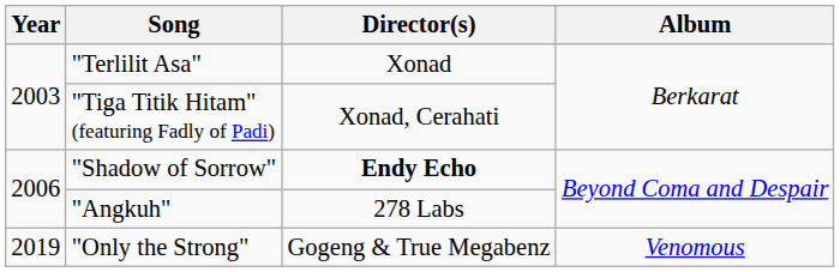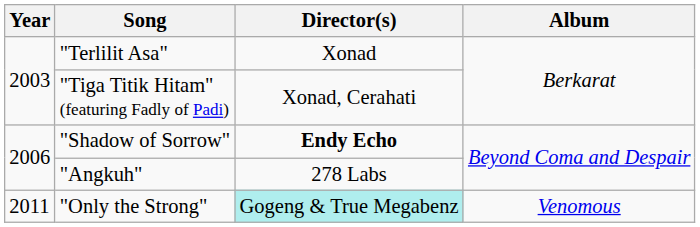"Only the Strong" | Year: 2019 -> 2011
"Only the Strong" | Director(s): no background -> paleturquoise background
